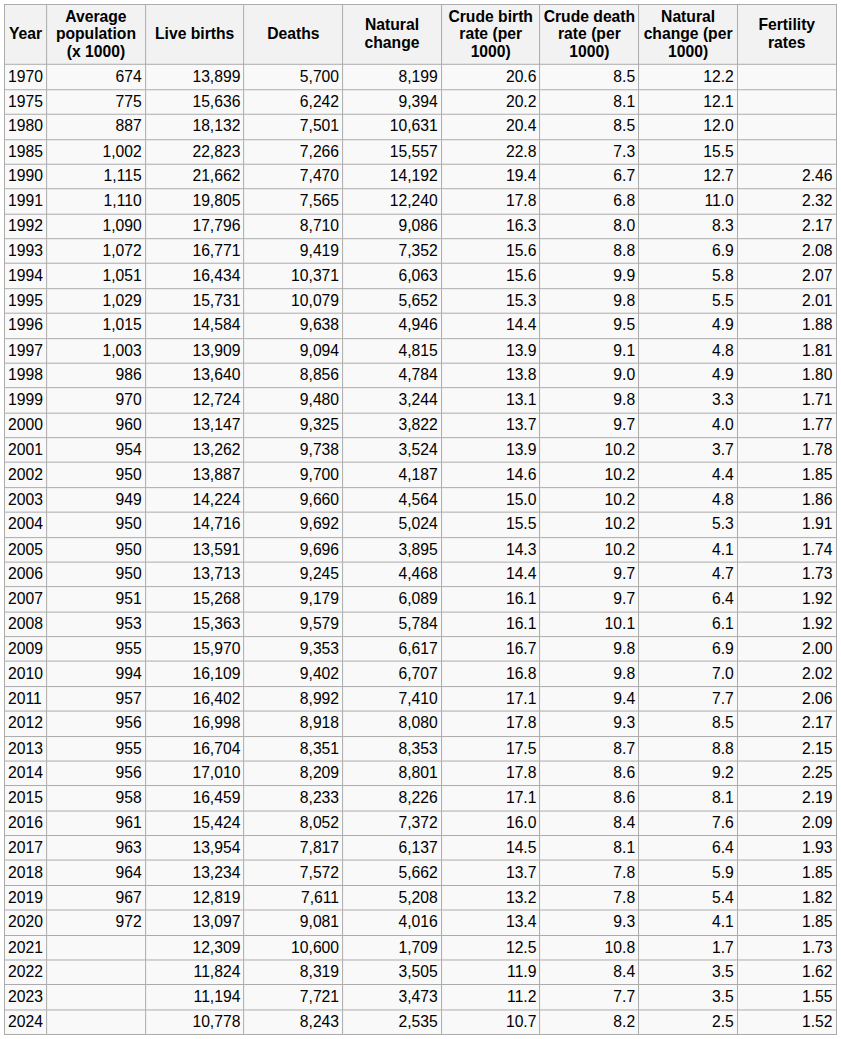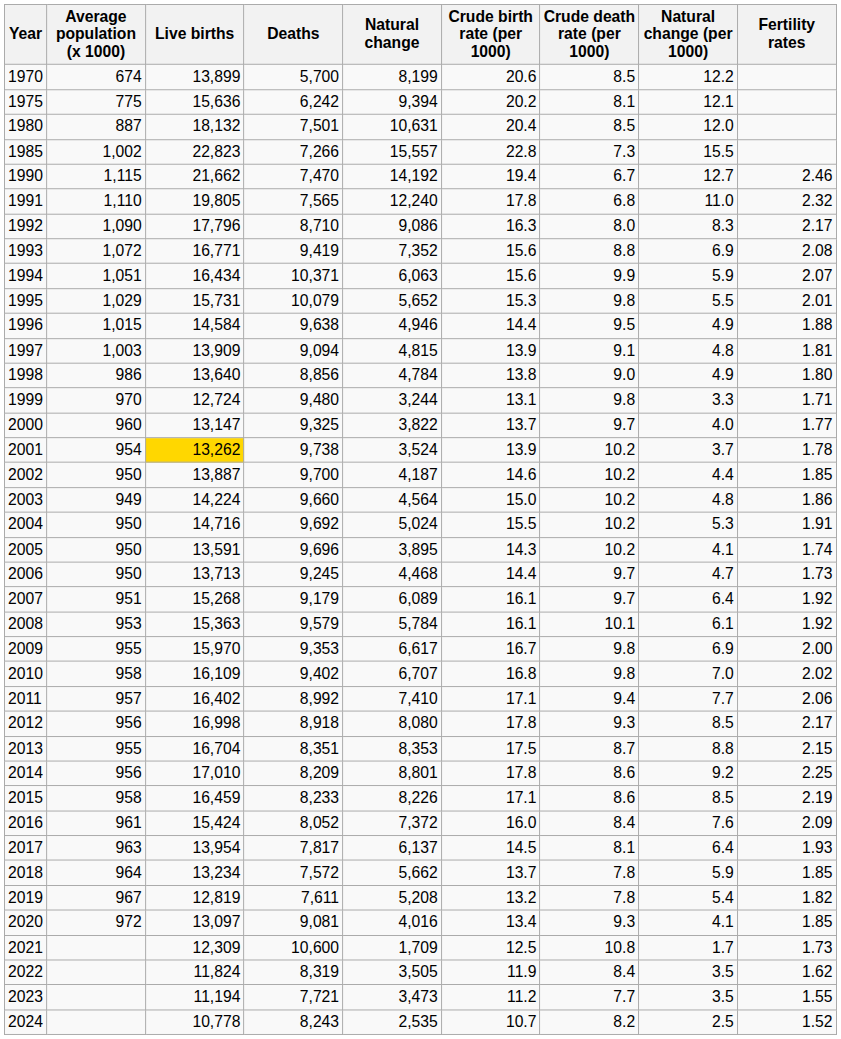1994 | Natural change (per 1000): 5.8 -> 5.9
2001 | Live births: no background -> gold background
2010 | Average population (x 1000): 994 -> 958
2015 | Natural change (per 1000): 8.1 -> 8.5
